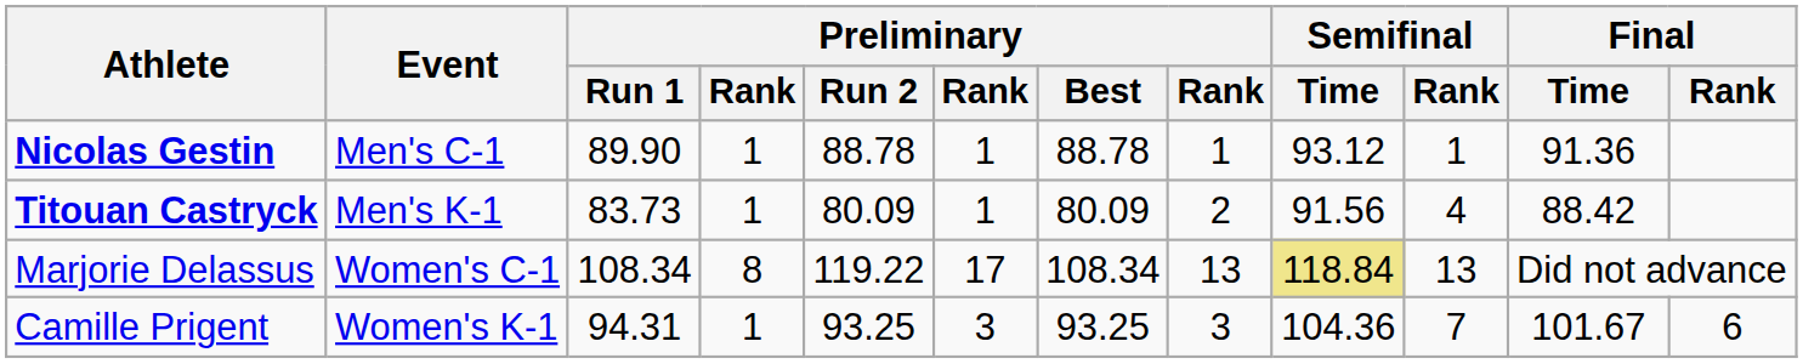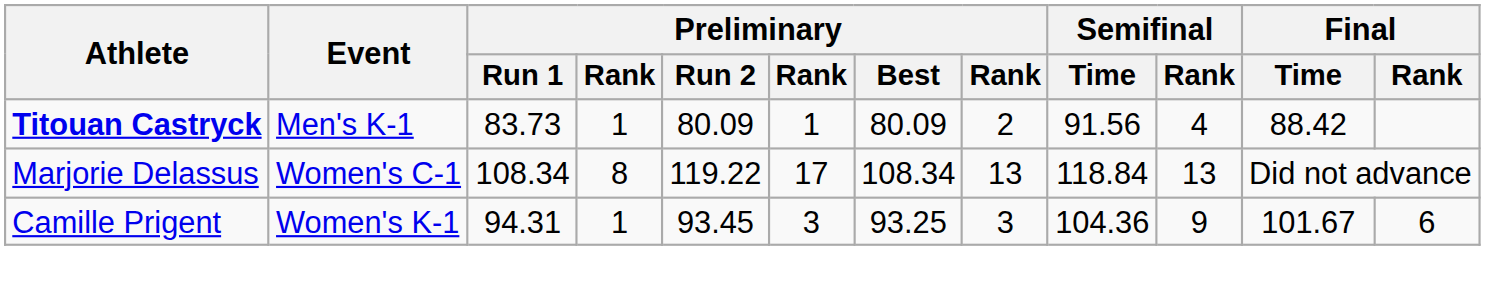- row: Nicolas Gestin | Men's C-1 | 89.90 | 1 | 88.78 | 1 | 88.78 | 1 | 93.12 | 1 | 91.36
Marjorie Delassus | Semifinal / Time: khaki background -> no background
Camille Prigent | Preliminary / Run 2: 93.25 -> 93.45
Camille Prigent | Semifinal / Rank: 7 -> 9
